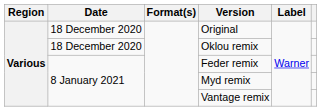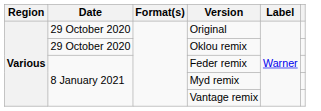Original | Date: 18 December 2020 -> 29 October 2020
Oklou remix | Date: 18 December 2020 -> 29 October 2020
